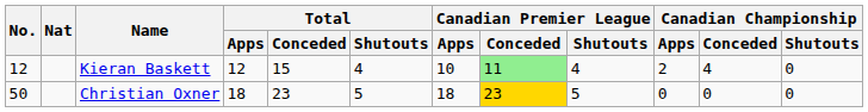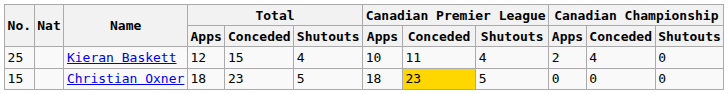Kieran Baskett | No.: 12 -> 25
Kieran Baskett | Canadian Premier League / Conceded: lightgreen background -> no background
Christian Oxner | No.: 50 -> 15
